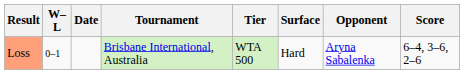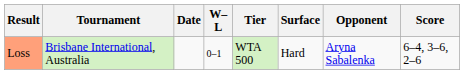columns swapped: W–L <-> Tournament
